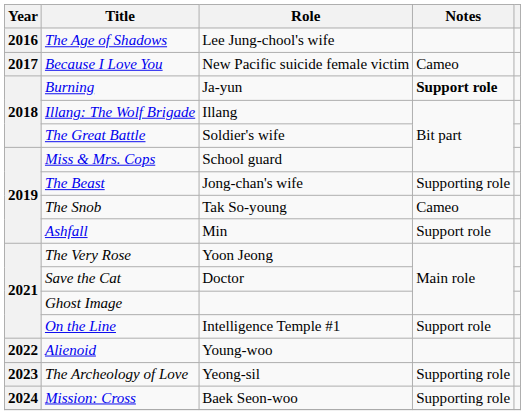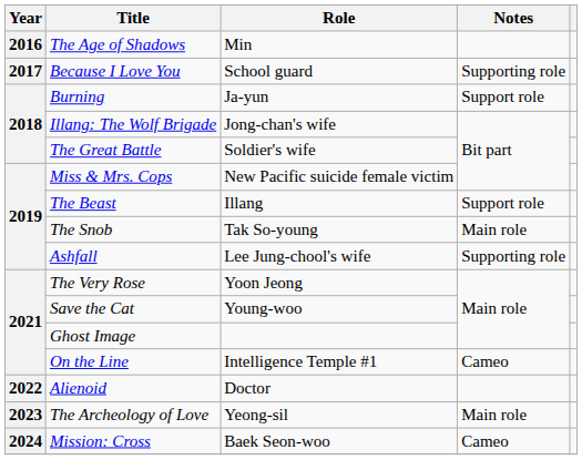The Age of Shadows | Role: Lee Jung-chool's wife -> Min
Because I Love You | Role: New Pacific suicide female victim -> School guard
Because I Love You | Notes: Cameo -> Supporting role
Burning | Notes: bold -> normal
Illang: The Wolf Brigade | Role: Illang -> Jong-chan's wife
Miss & Mrs. Cops | Role: School guard -> New Pacific suicide female victim
The Beast | Role: Jong-chan's wife -> Illang
The Beast | Notes: Supporting role -> Support role
The Snob | Notes: Cameo -> Main role
Ashfall | Role: Min -> Lee Jung-chool's wife
Ashfall | Notes: Support role -> Supporting role
Save the Cat | Role: Doctor -> Young-woo
On the Line | Notes: Support role -> Cameo
Alienoid | Role: Young-woo -> Doctor
The Archeology of Love | Notes: Supporting role -> Main role
Mission: Cross | Notes: Supporting role -> Cameo
